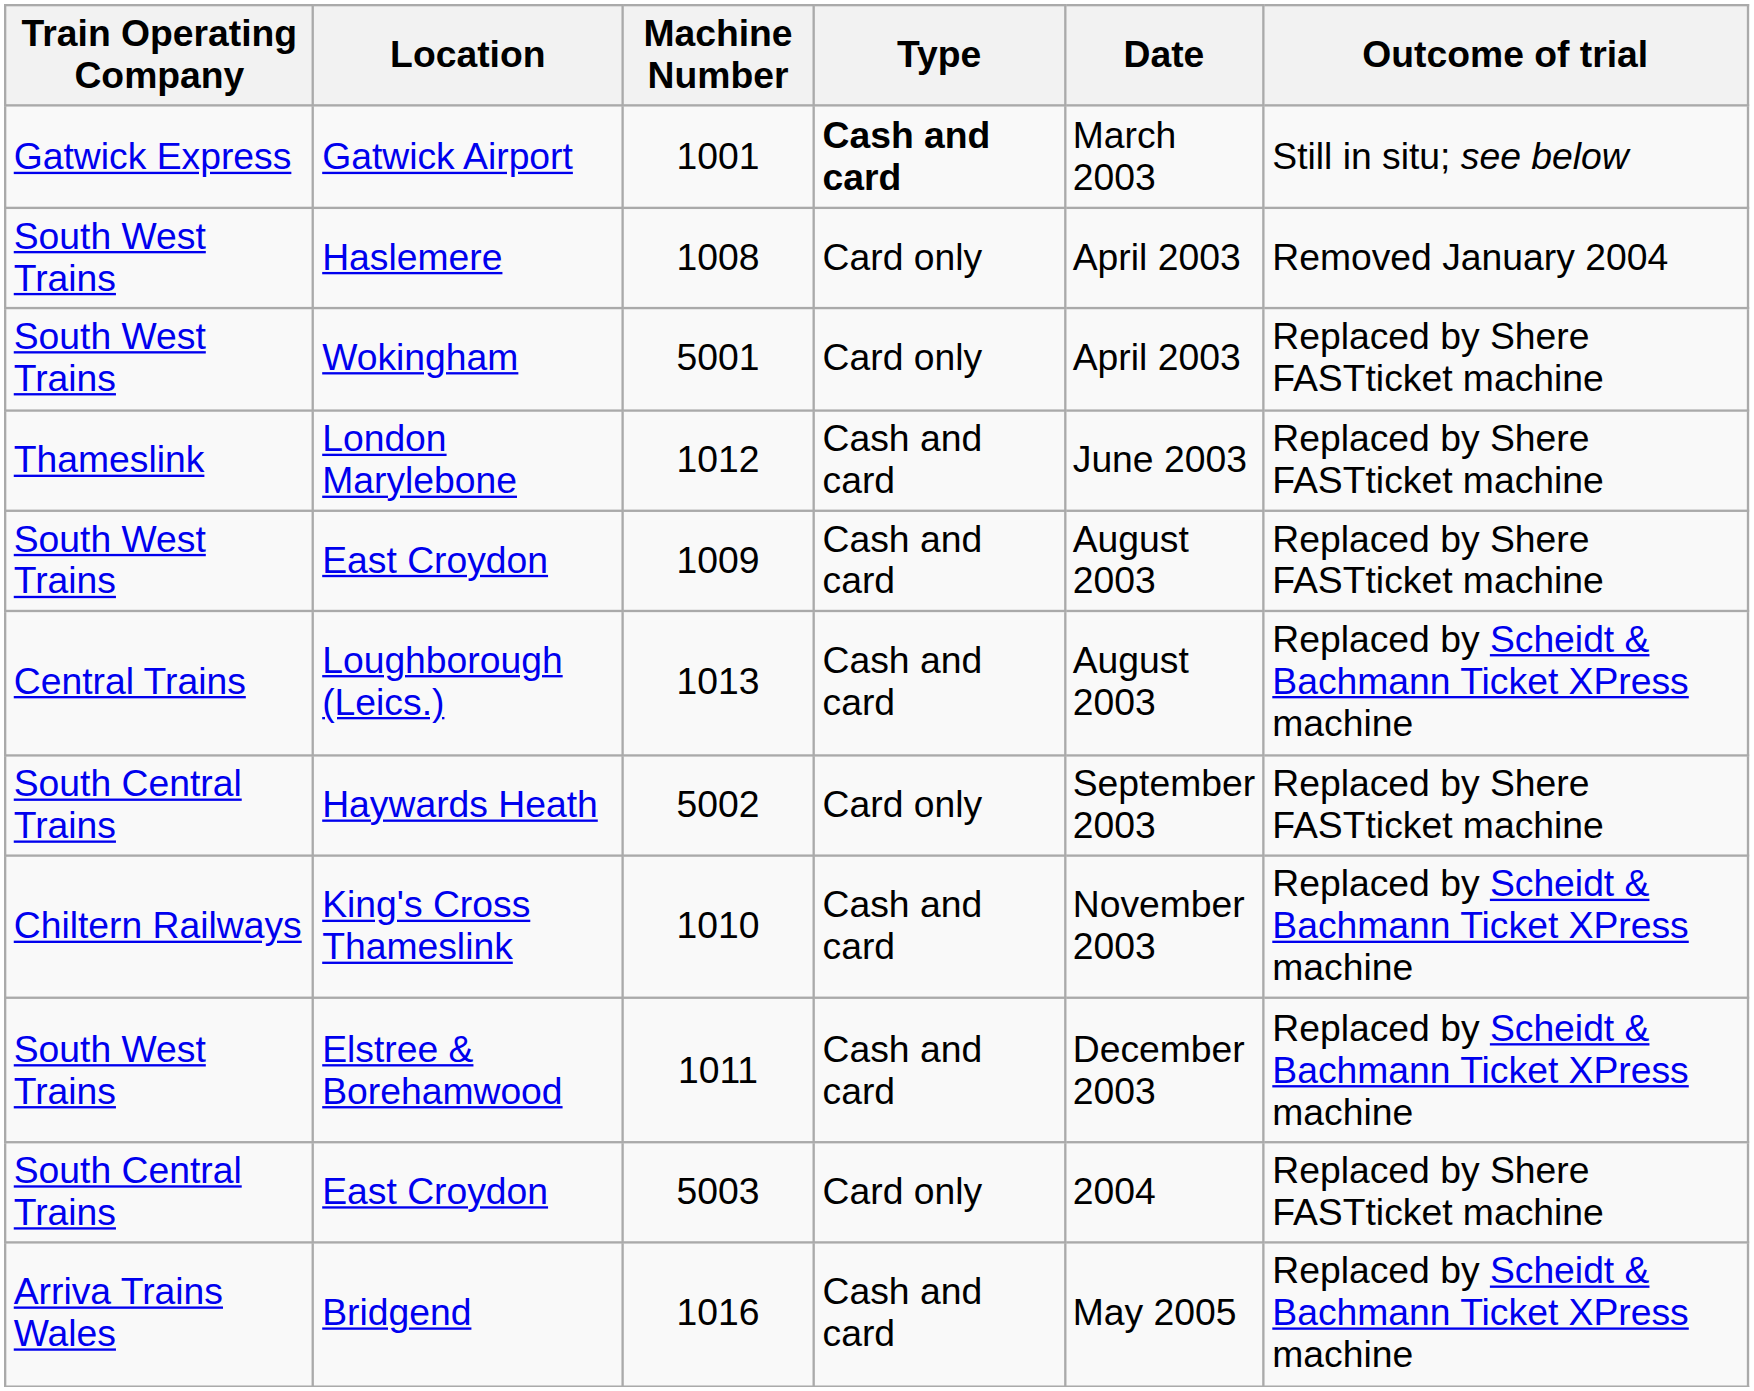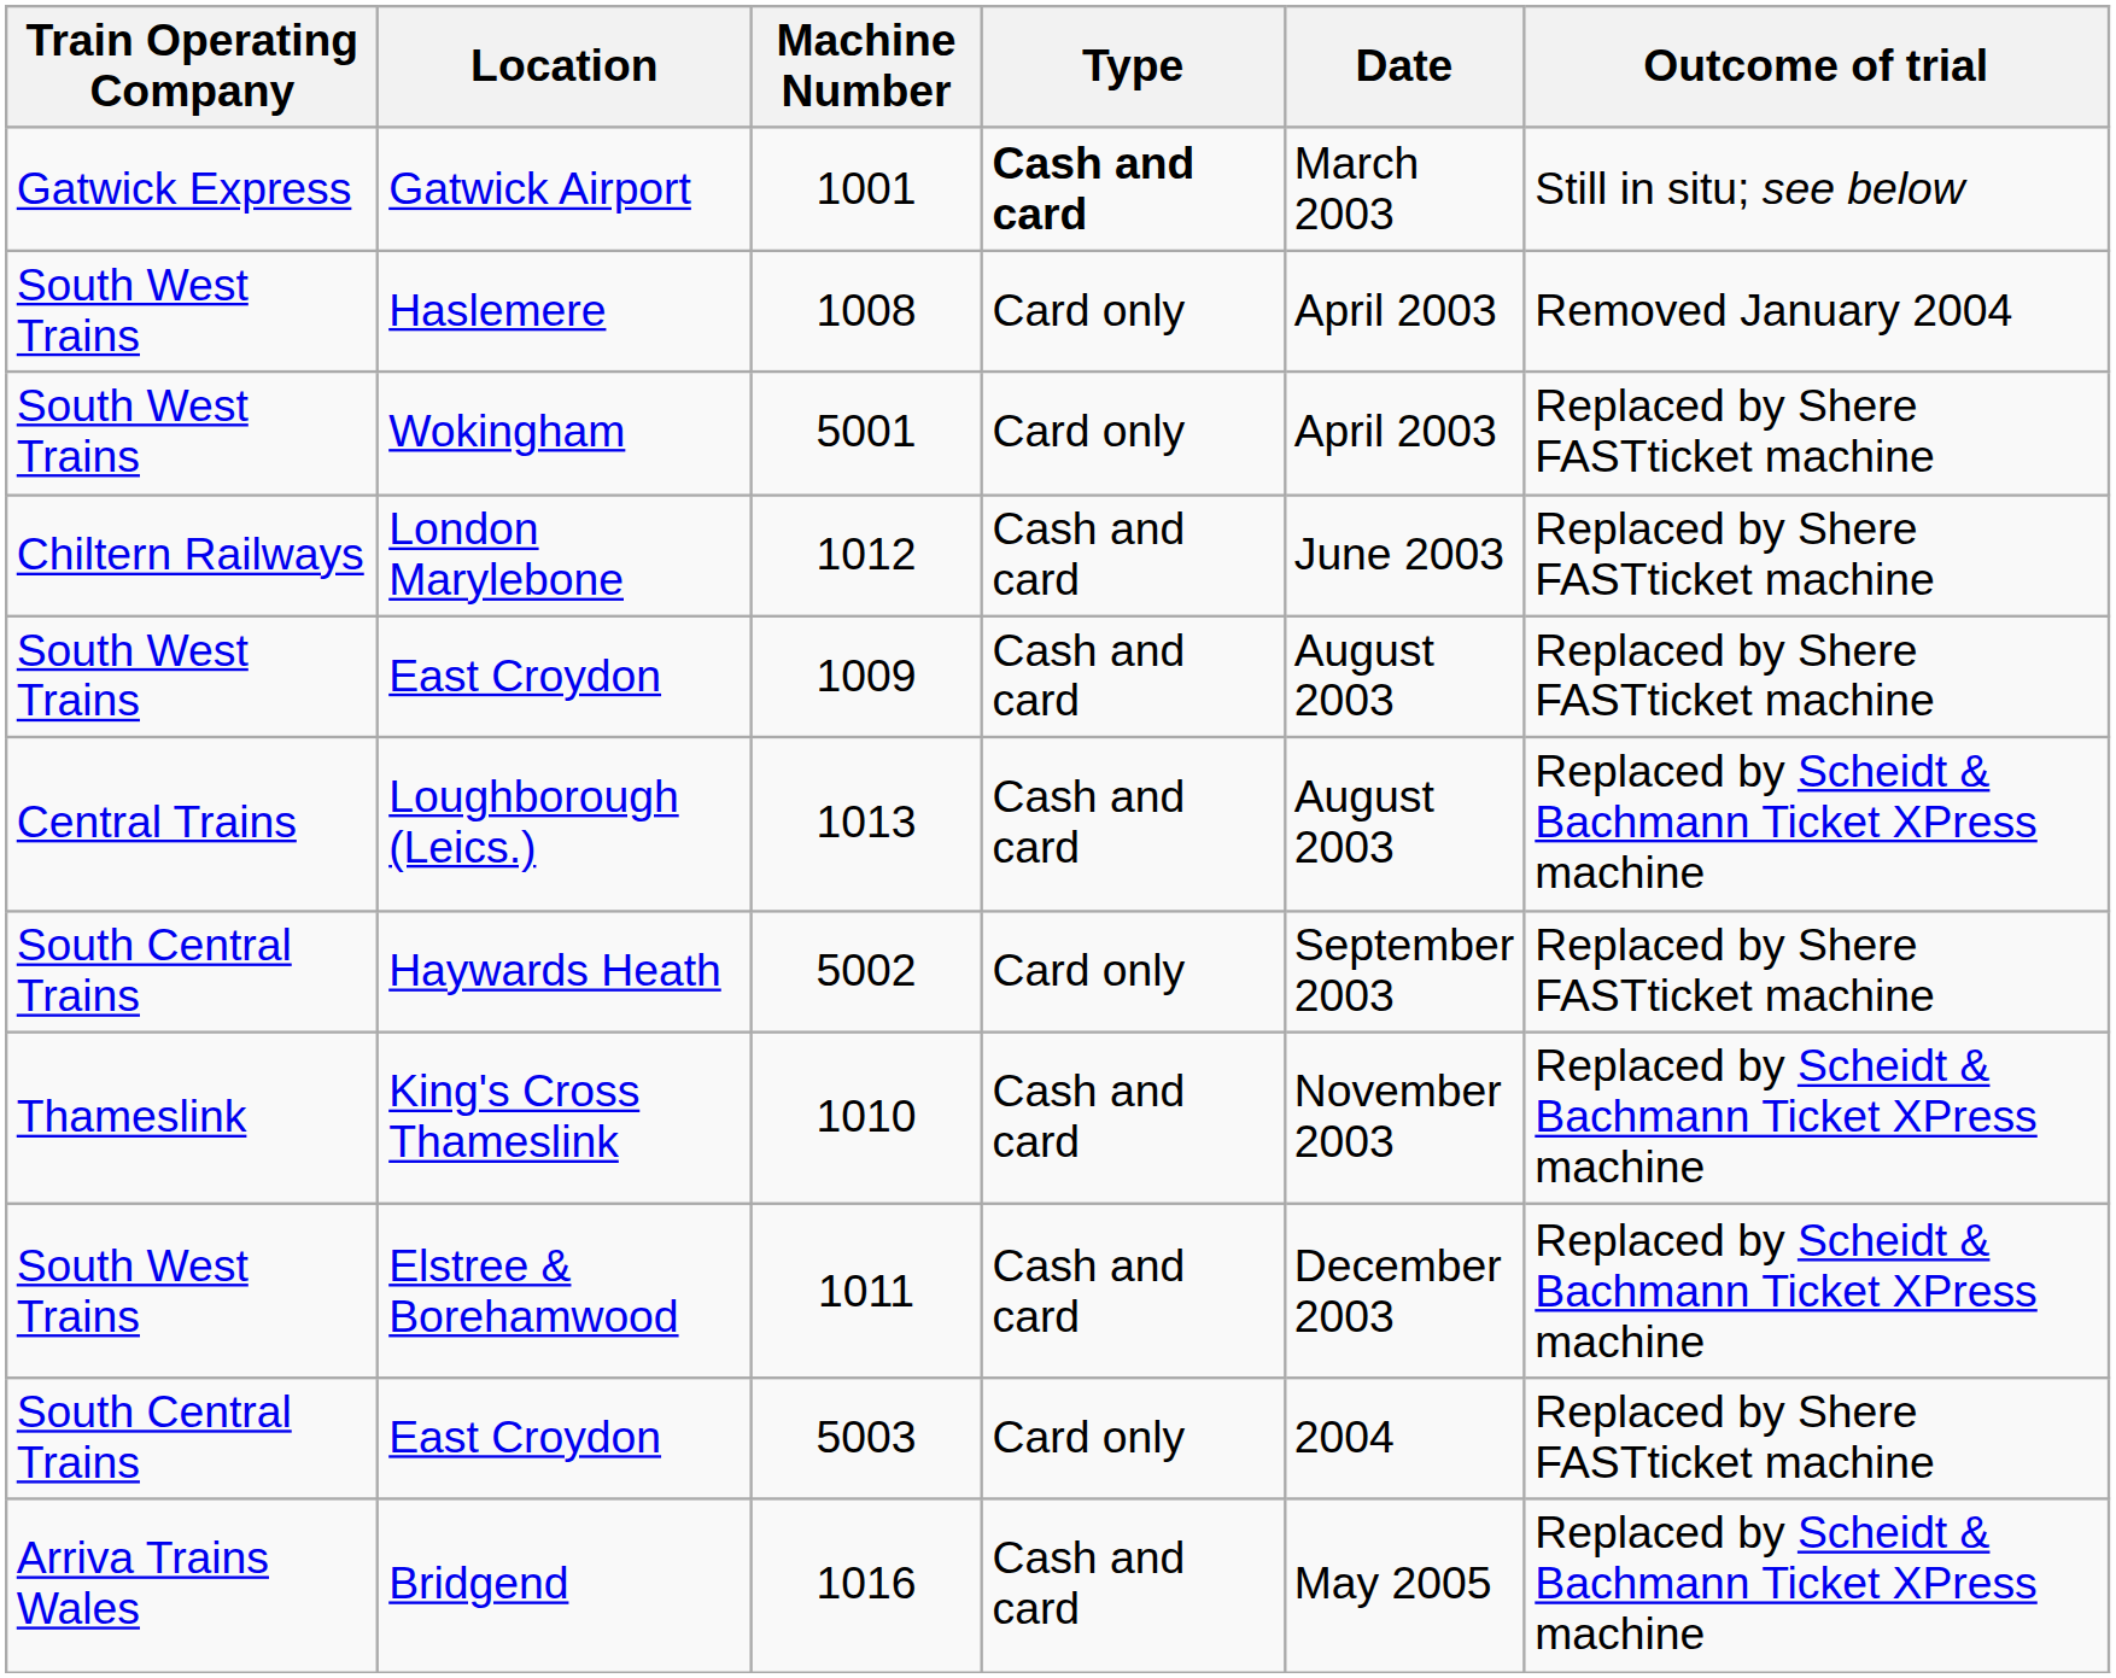London Marylebone | Train Operating Company: Thameslink -> Chiltern Railways
King's Cross Thameslink | Train Operating Company: Chiltern Railways -> Thameslink
